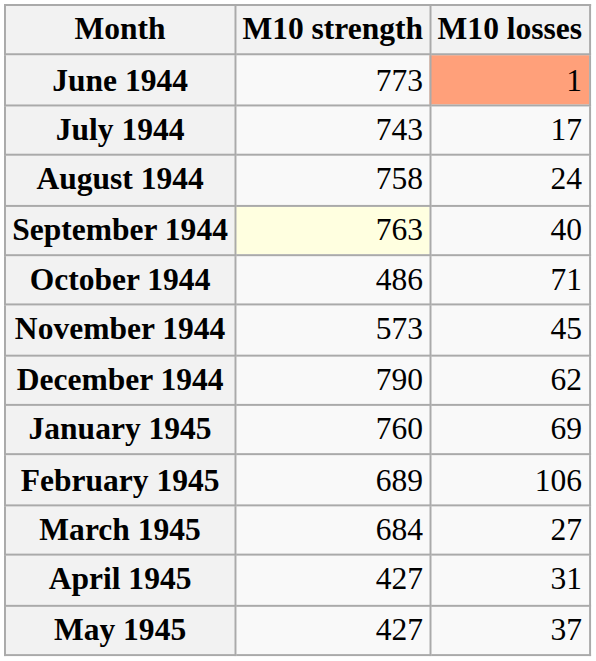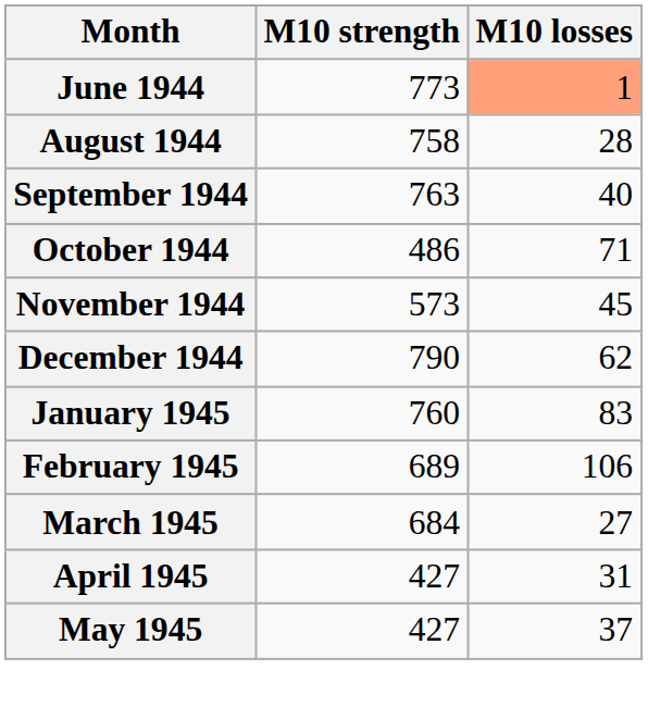- row: July 1944 | 743 | 17
August 1944 | M10 losses: 24 -> 28
September 1944 | M10 strength: lightyellow background -> no background
January 1945 | M10 losses: 69 -> 83
